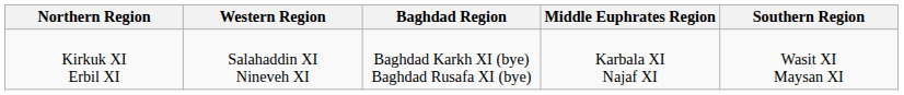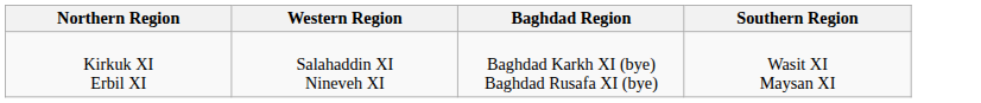- column: Middle Euphrates Region | Karbala XI Najaf XI
